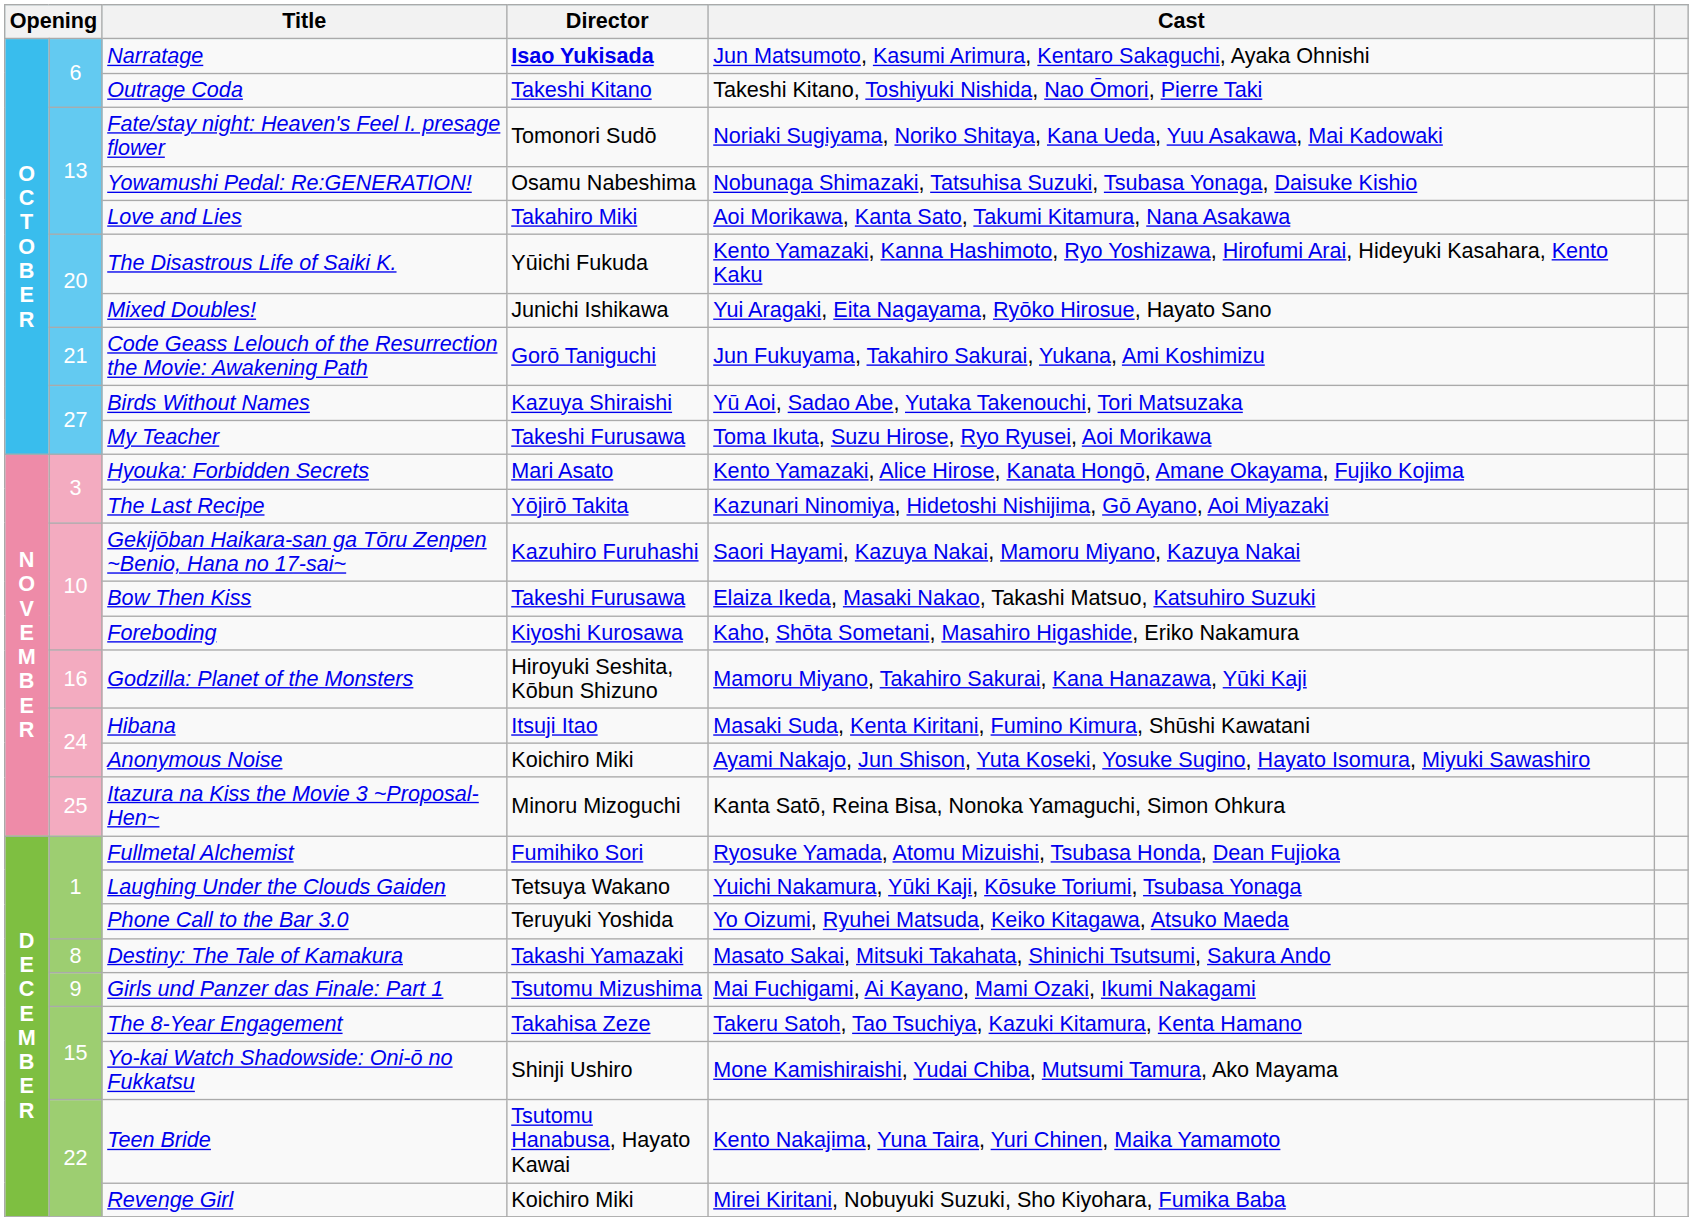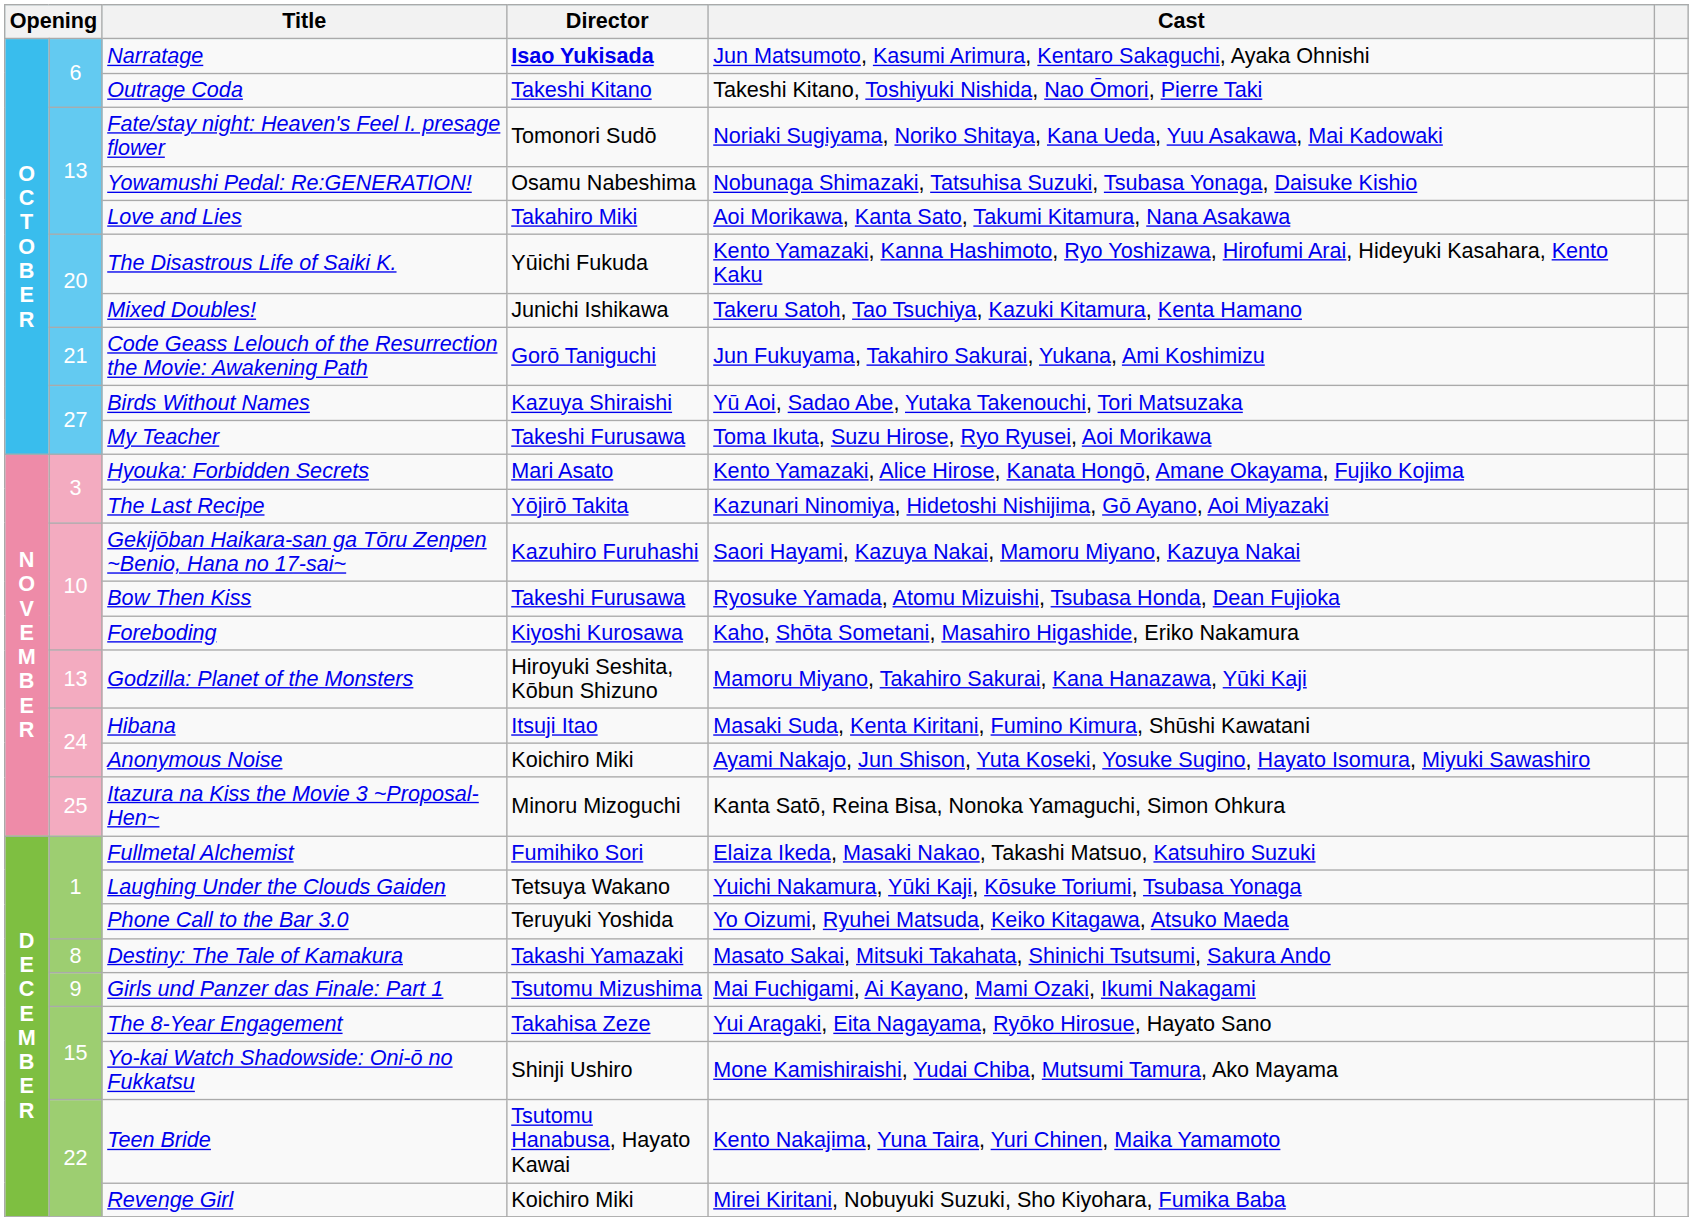Mixed Doubles! | Cast: Yui Aragaki, Eita Nagayama, Ryōko Hirosue, Hayato Sano -> Takeru Satoh, Tao Tsuchiya, Kazuki Kitamura, Kenta Hamano
Bow Then Kiss | Cast: Elaiza Ikeda, Masaki Nakao, Takashi Matsuo, Katsuhiro Suzuki -> Ryosuke Yamada, Atomu Mizuishi, Tsubasa Honda, Dean Fujioka
Godzilla: Planet of the Monsters | column 2: 16 -> 13
Fullmetal Alchemist | Cast: Ryosuke Yamada, Atomu Mizuishi, Tsubasa Honda, Dean Fujioka -> Elaiza Ikeda, Masaki Nakao, Takashi Matsuo, Katsuhiro Suzuki
The 8-Year Engagement | Cast: Takeru Satoh, Tao Tsuchiya, Kazuki Kitamura, Kenta Hamano -> Yui Aragaki, Eita Nagayama, Ryōko Hirosue, Hayato Sano
